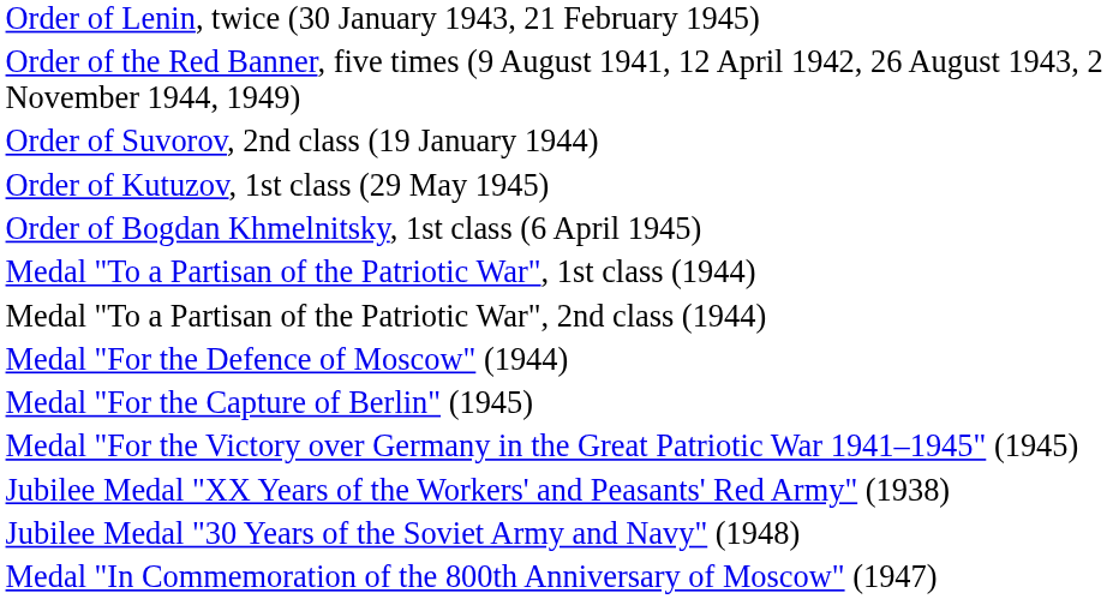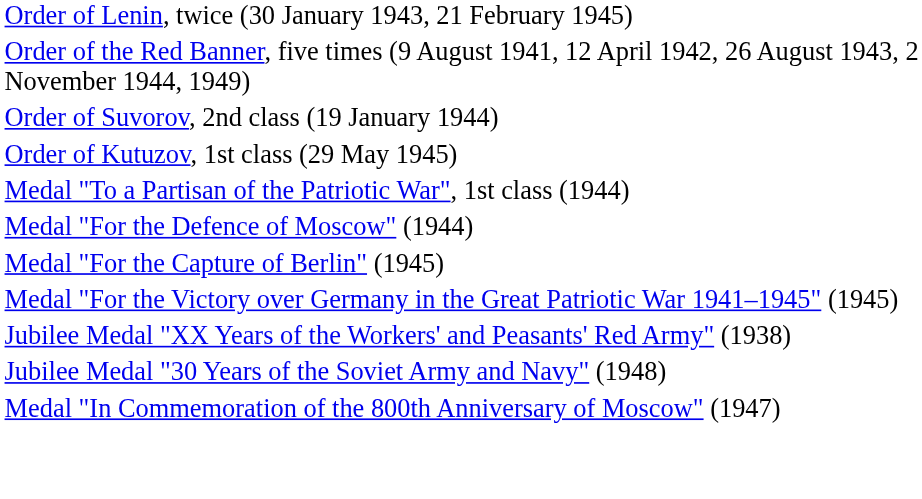- row: Order of Bogdan Khmelnitsky, 1st class (6 April 1945)
- row: Medal "To a Partisan of the Patriotic War", 2nd class (1944)
